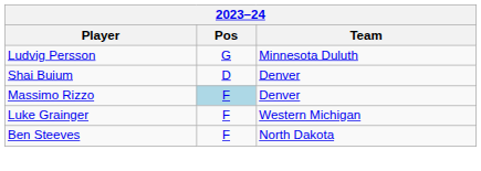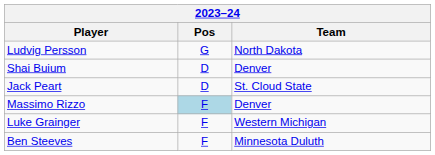Ludvig Persson | Team: Minnesota Duluth -> North Dakota
+ row: Jack Peart | D | St. Cloud State
Ben Steeves | Team: North Dakota -> Minnesota Duluth
